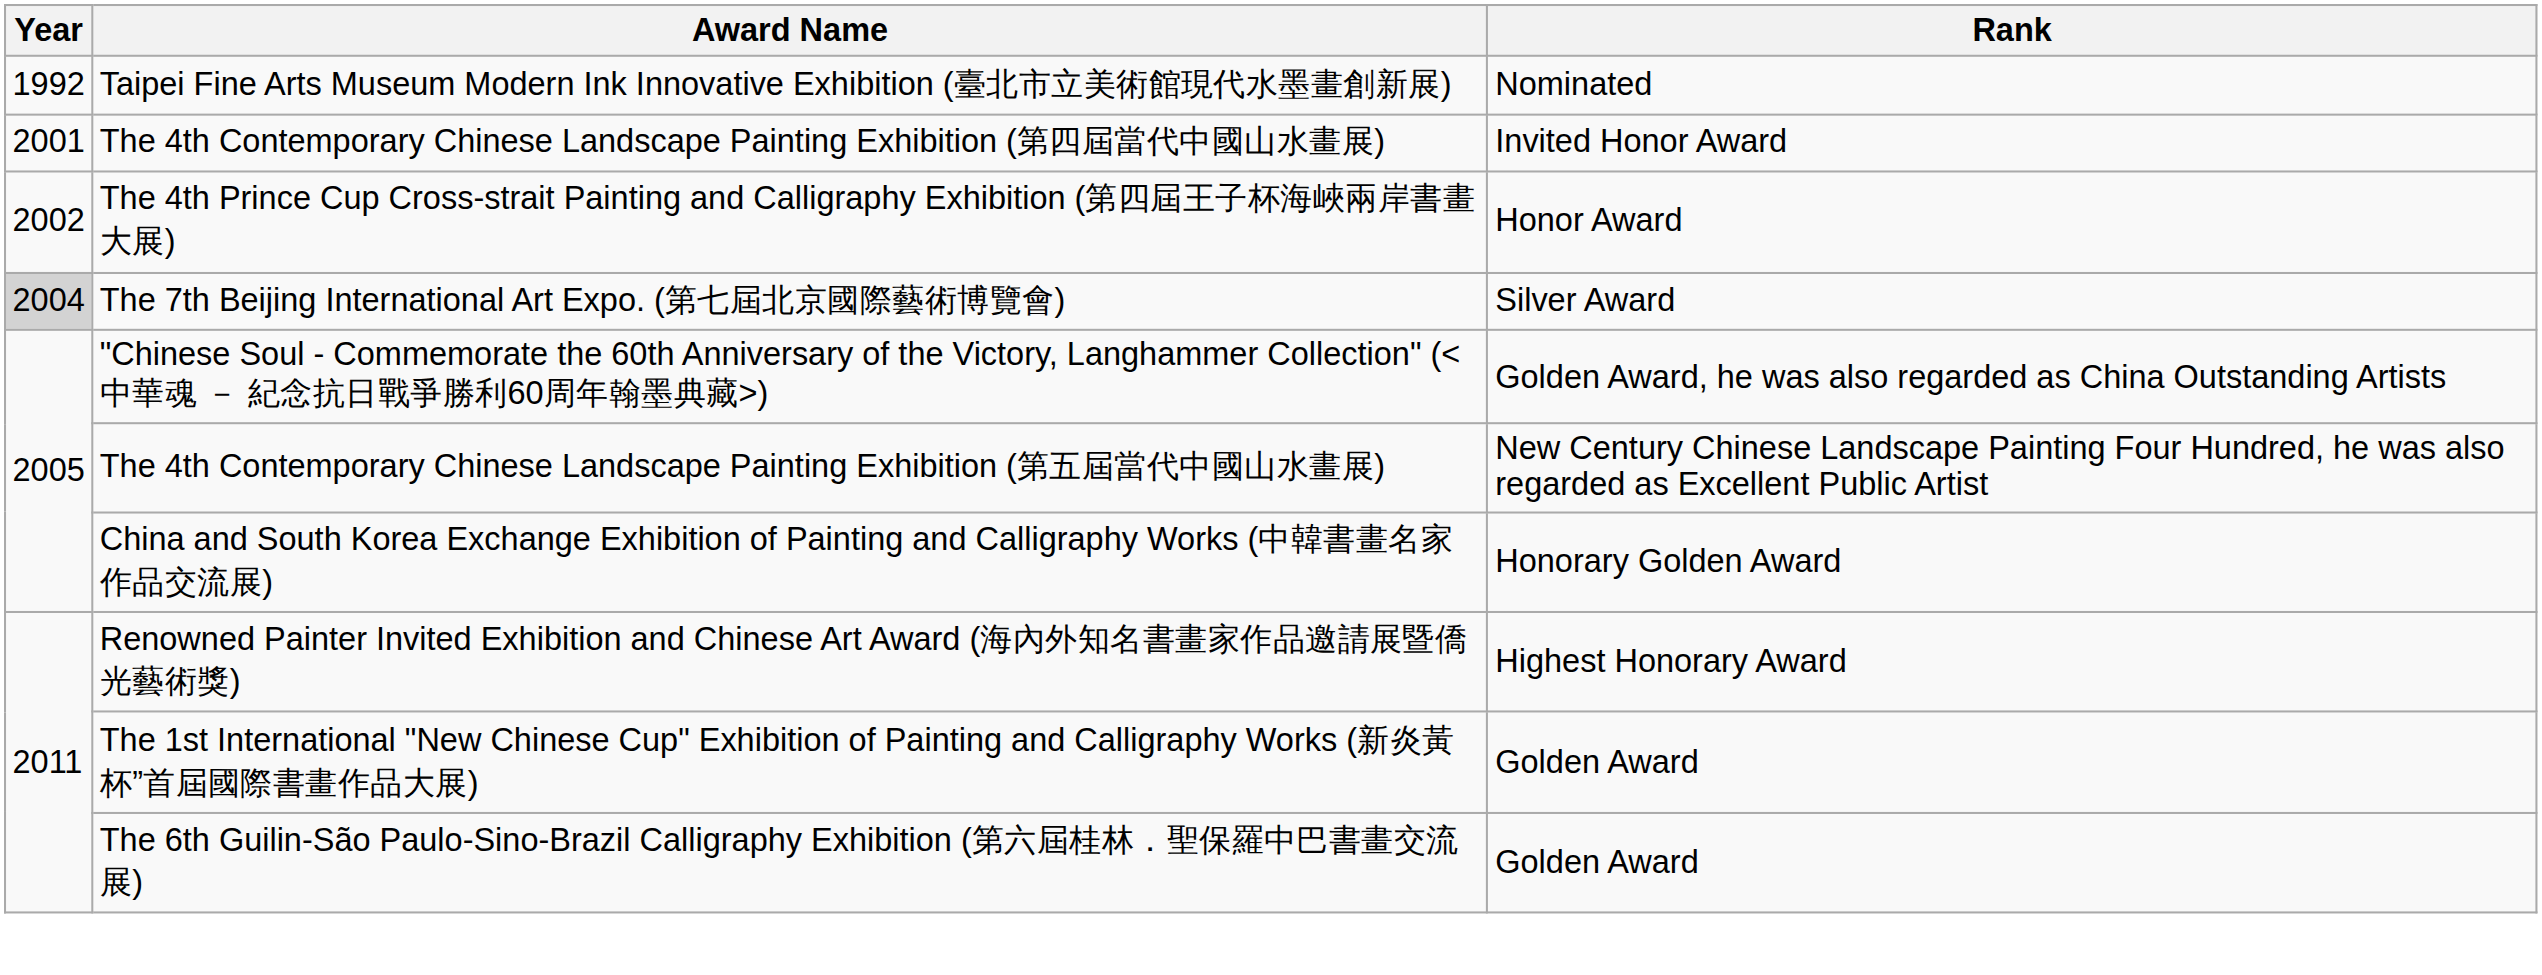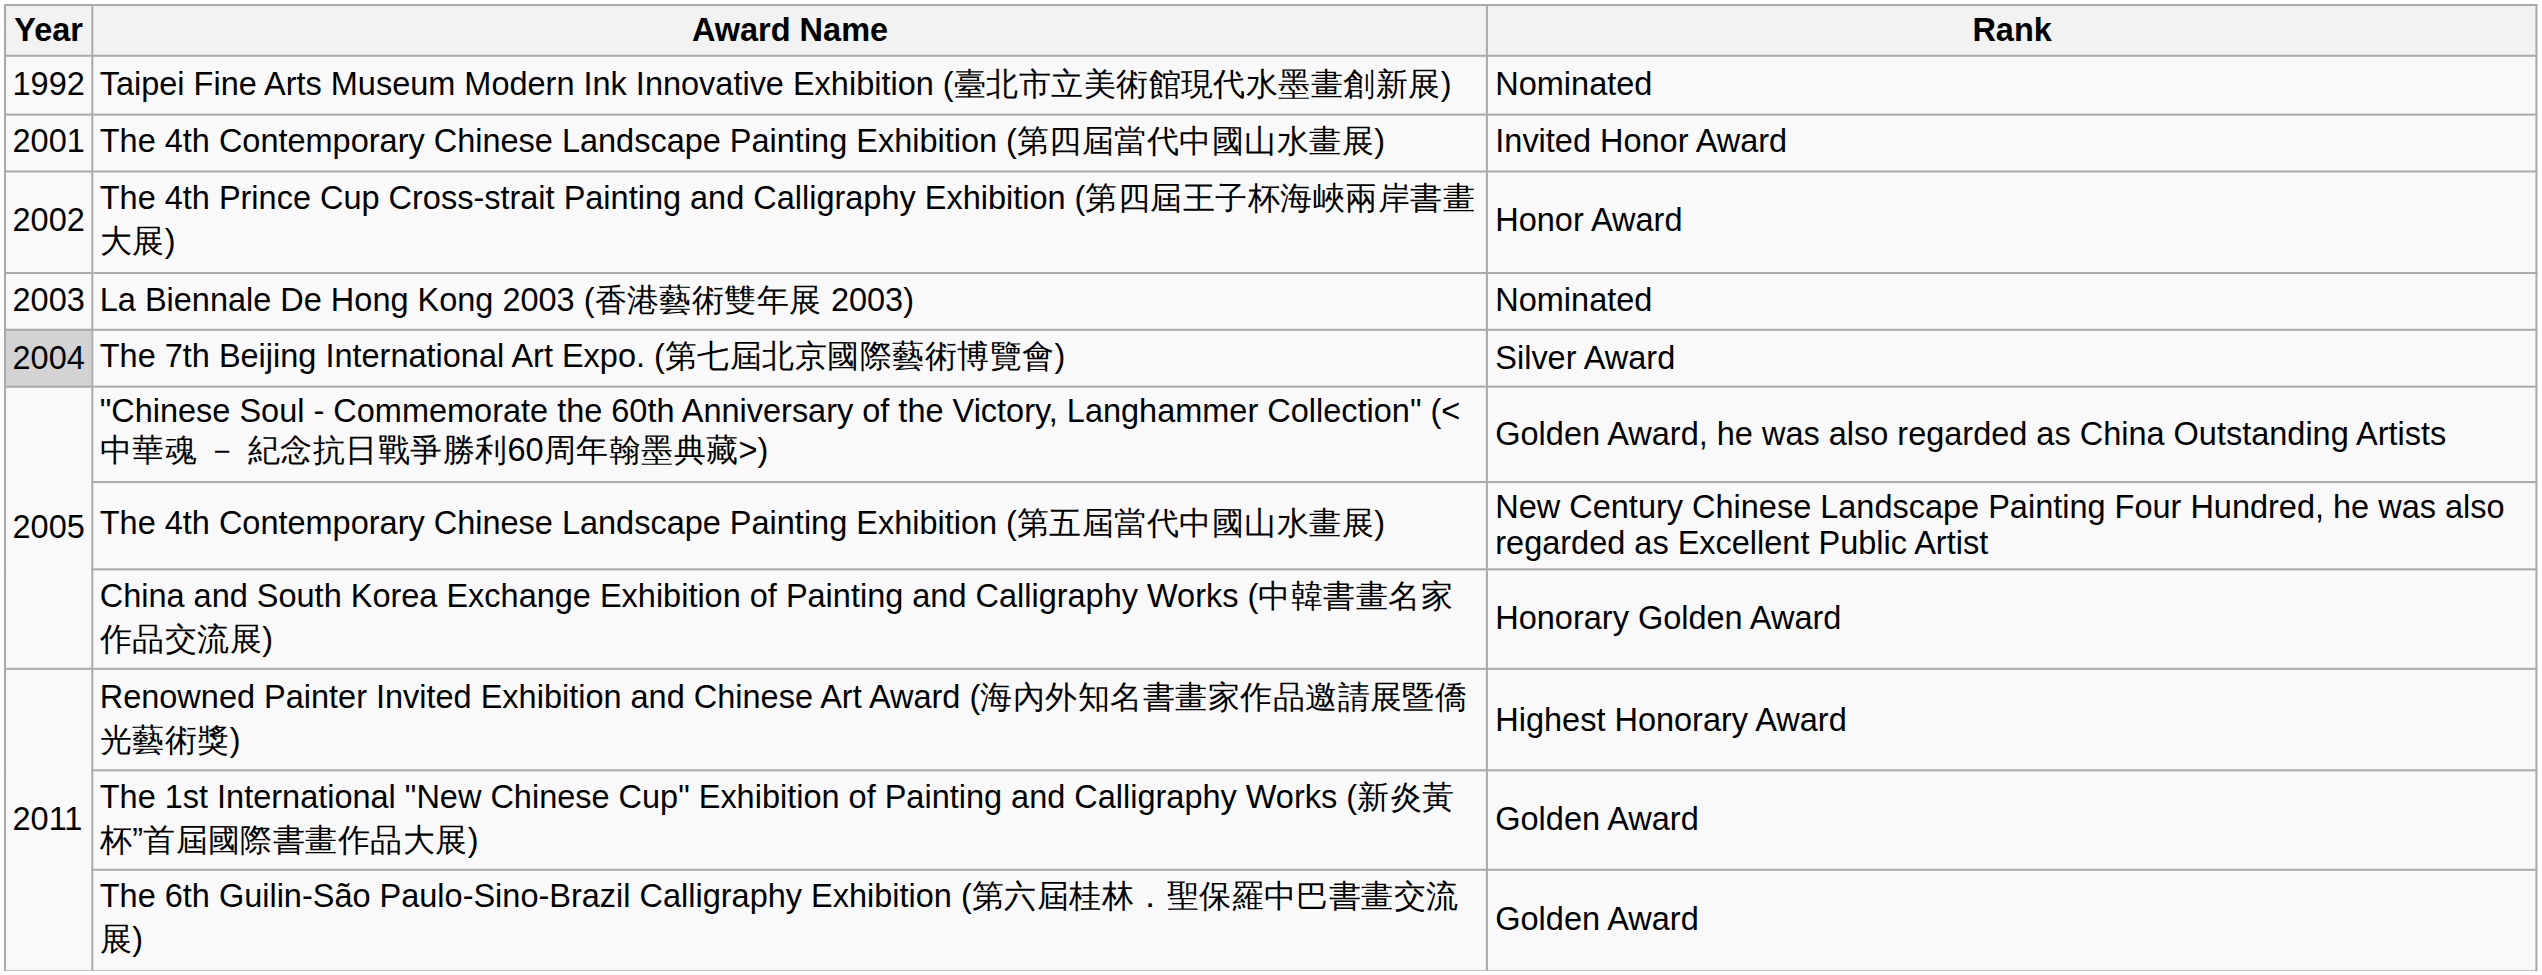+ row: 2003 | La Biennale De Hong Kong 2003 (香港藝術雙年展 2003) | Nominated
